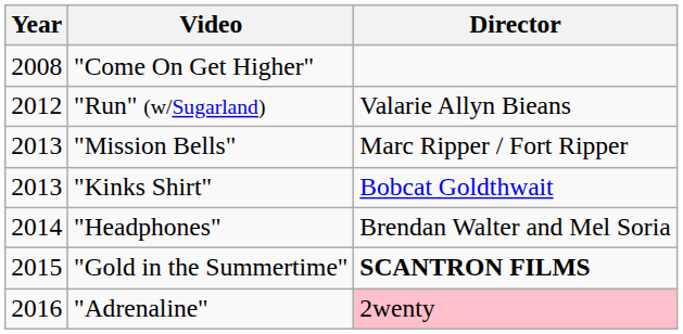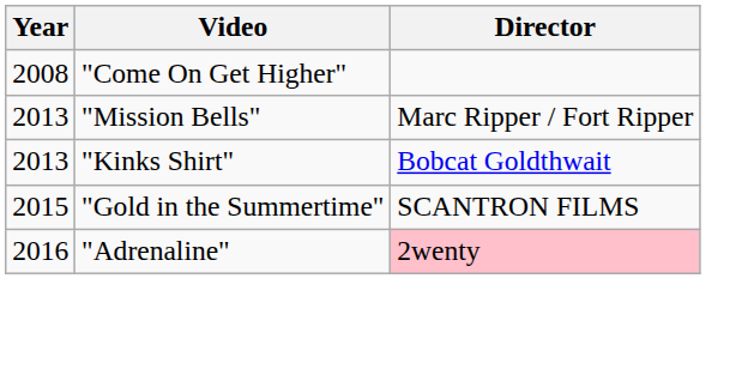- row: 2012 | "Run" (w/Sugarland) | Valarie Allyn Bieans
- row: 2014 | "Headphones" | Brendan Walter and Mel Soria
"Gold in the Summertime" | Director: bold -> normal
